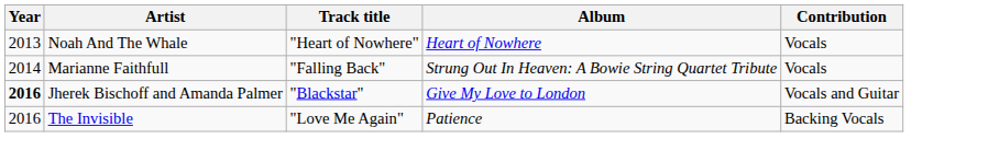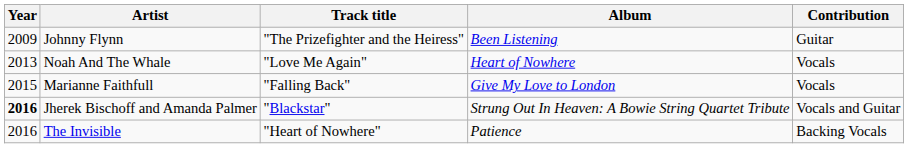+ row: 2009 | Johnny Flynn | "The Prizefighter and the Heiress" | Been Listening | Guitar
Noah And The Whale | Track title: "Heart of Nowhere" -> "Love Me Again"
Marianne Faithfull | Year: 2014 -> 2015
Marianne Faithfull | Album: Strung Out In Heaven: A Bowie String Quartet Tribute -> Give My Love to London
Jherek Bischoff and Amanda Palmer | Album: Give My Love to London -> Strung Out In Heaven: A Bowie String Quartet Tribute
The Invisible | Track title: "Love Me Again" -> "Heart of Nowhere"
